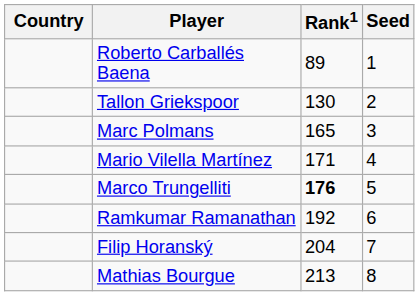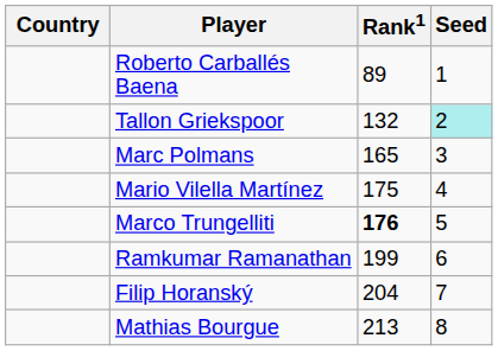Tallon Griekspoor | Rank1: 130 -> 132
Tallon Griekspoor | Seed: no background -> paleturquoise background
Mario Vilella Martínez | Rank1: 171 -> 175
Ramkumar Ramanathan | Rank1: 192 -> 199
